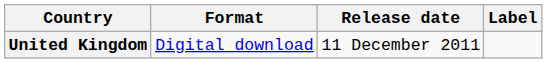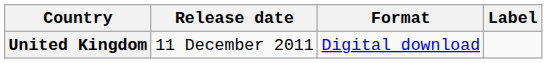columns swapped: Release date <-> Format
